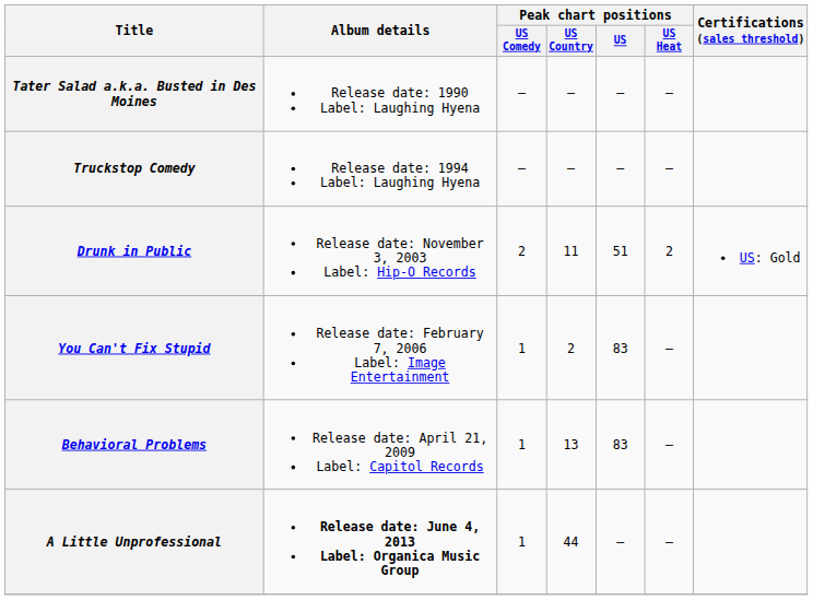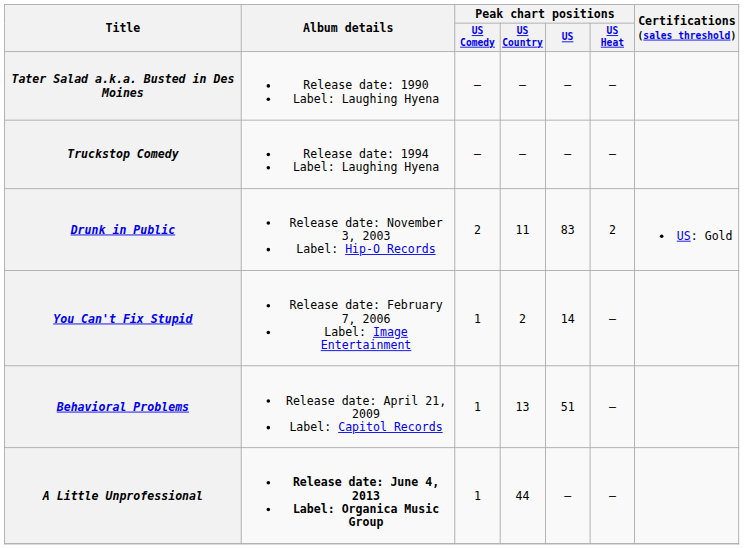Drunk in Public | Peak chart positions / US: 51 -> 83
You Can't Fix Stupid | Peak chart positions / US: 83 -> 14
Behavioral Problems | Peak chart positions / US: 83 -> 51
